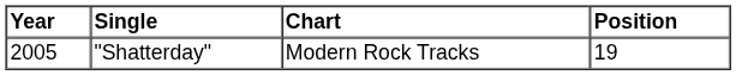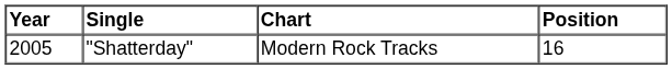"Shatterday" | Position: 19 -> 16
